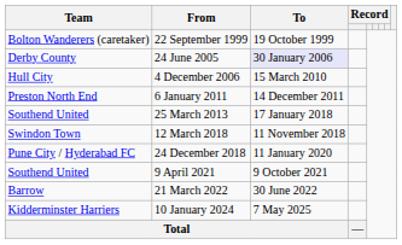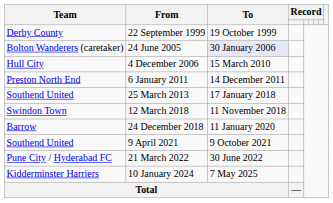22 September 1999 | Team: Bolton Wanderers (caretaker) -> Derby County
24 June 2005 | Team: Derby County -> Bolton Wanderers (caretaker)
24 December 2018 | Team: Pune City / Hyderabad FC -> Barrow
21 March 2022 | Team: Barrow -> Pune City / Hyderabad FC
